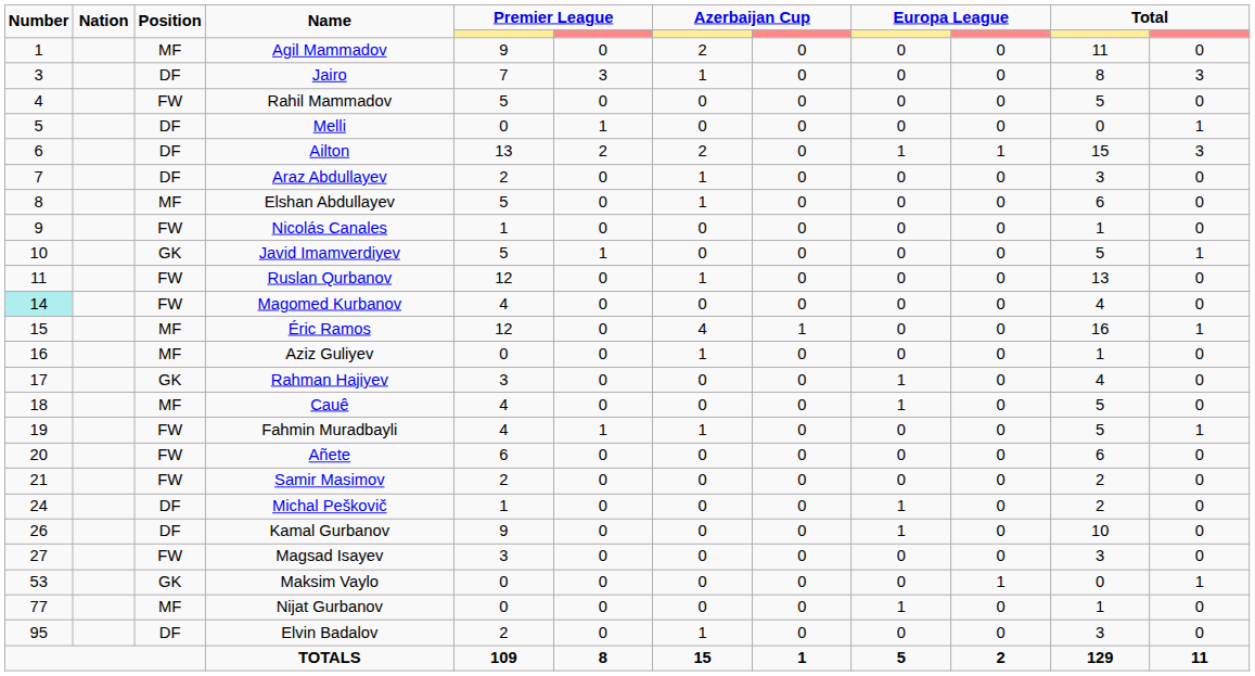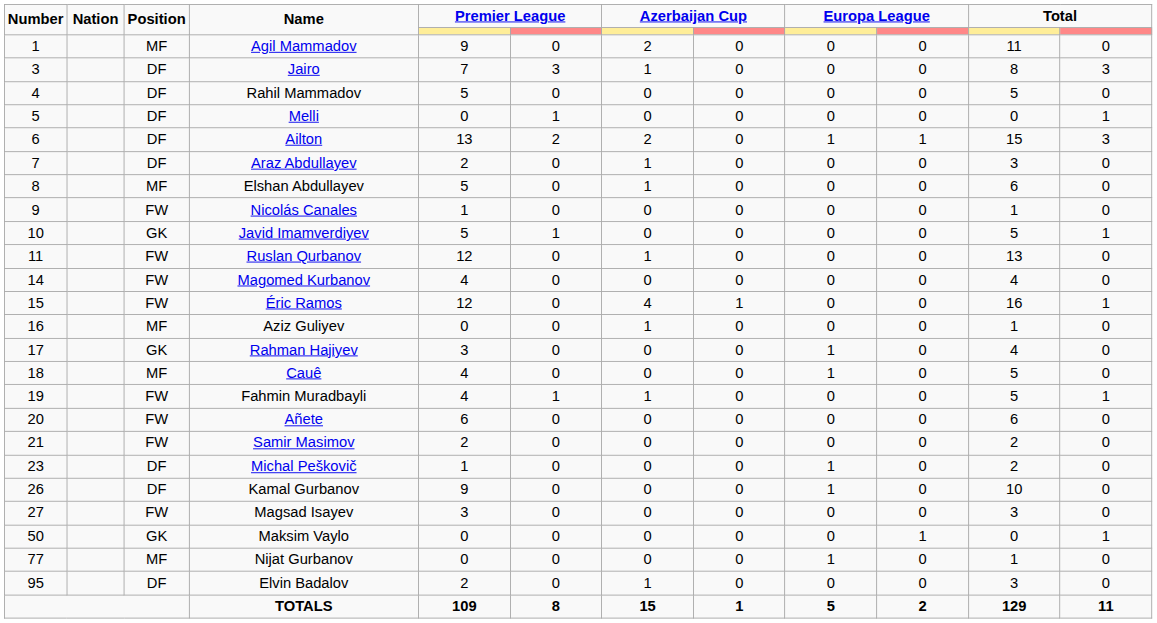Rahil Mammadov | Position: FW -> DF
Magomed Kurbanov | Number: paleturquoise background -> no background
Éric Ramos | Position: MF -> FW
Michal Peškovič | Number: 24 -> 23
Maksim Vaylo | Number: 53 -> 50
